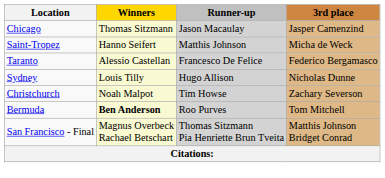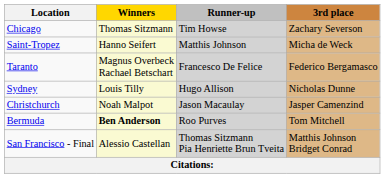Chicago | Runner-up: Jason Macaulay -> Tim Howse
Chicago | 3rd place: Jasper Camenzind -> Zachary Severson
Taranto | Winners: Alessio Castellan -> Magnus Overbeck Rachael Betschart
Christchurch | Runner-up: Tim Howse -> Jason Macaulay
Christchurch | 3rd place: Zachary Severson -> Jasper Camenzind
San Francisco - Final | Winners: Magnus Overbeck Rachael Betschart -> Alessio Castellan
